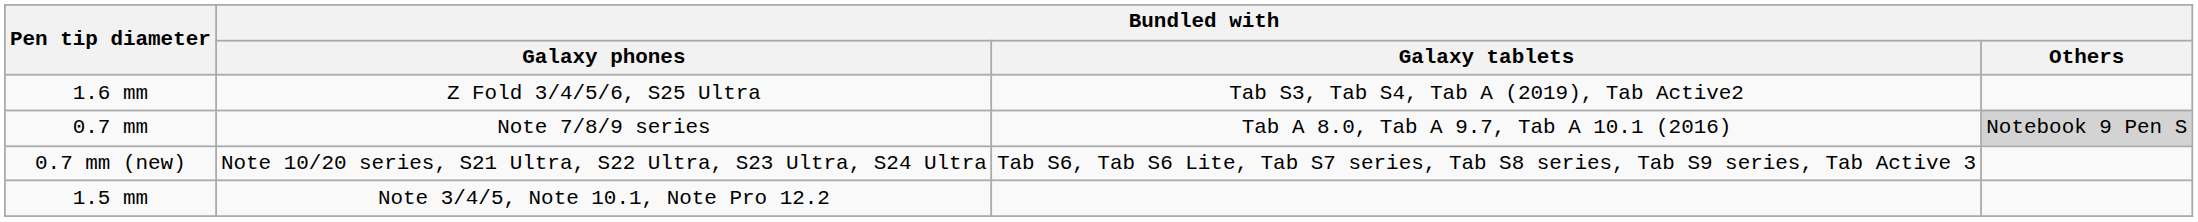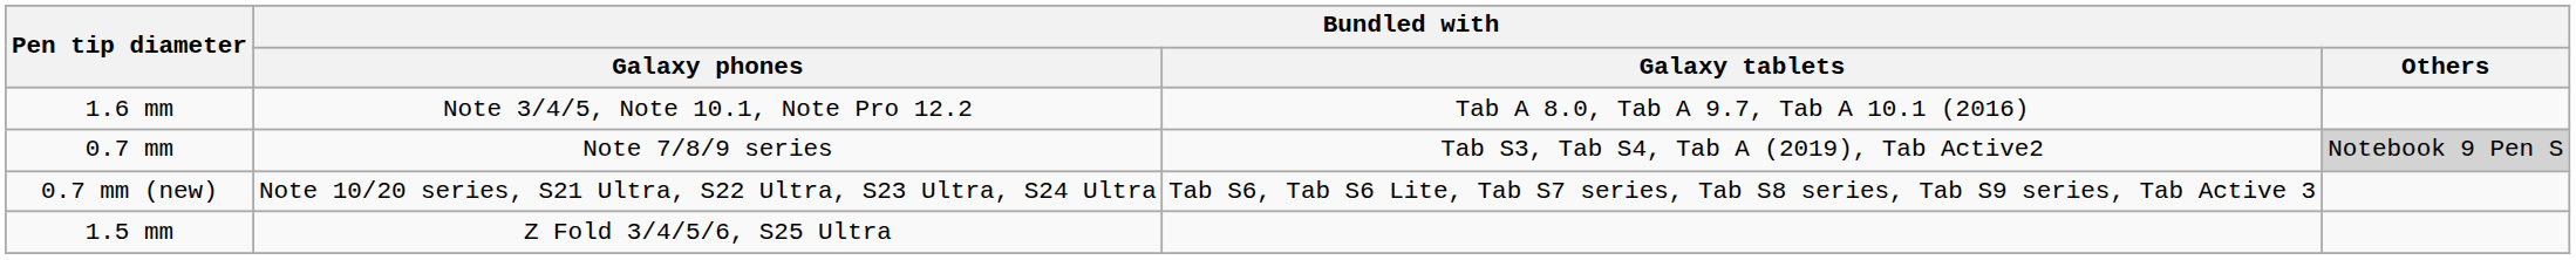1.6 mm | Bundled with / Galaxy phones: Z Fold 3/4/5/6, S25 Ultra -> Note 3/4/5, Note 10.1, Note Pro 12.2
1.6 mm | Bundled with / Galaxy tablets: Tab S3, Tab S4, Tab A (2019), Tab Active2 -> Tab A 8.0, Tab A 9.7, Tab A 10.1 (2016)
0.7 mm | Bundled with / Galaxy tablets: Tab A 8.0, Tab A 9.7, Tab A 10.1 (2016) -> Tab S3, Tab S4, Tab A (2019), Tab Active2
1.5 mm | Bundled with / Galaxy phones: Note 3/4/5, Note 10.1, Note Pro 12.2 -> Z Fold 3/4/5/6, S25 Ultra
